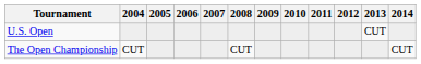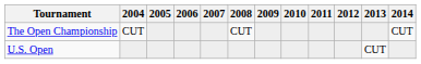rows swapped: U.S. Open <-> The Open Championship
